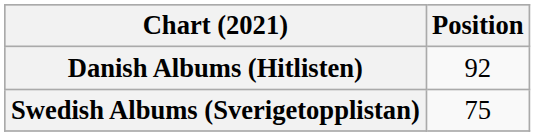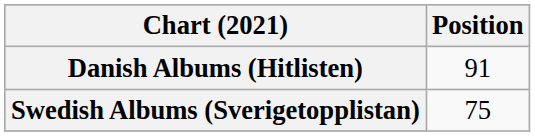Danish Albums (Hitlisten) | Position: 92 -> 91
